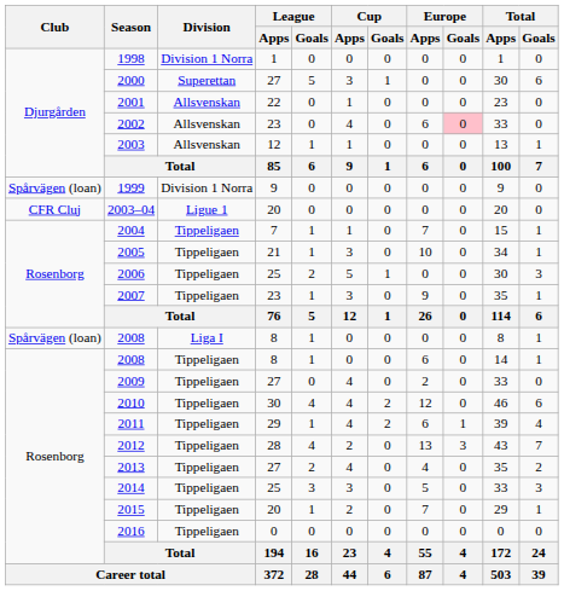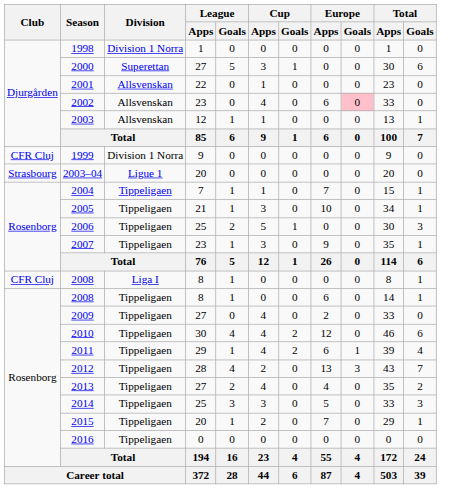1999 | Club: Spårvägen (loan) -> CFR Cluj
2003–04 | Club: CFR Cluj -> Strasbourg
2008 / Liga I | Club: Spårvägen (loan) -> CFR Cluj
